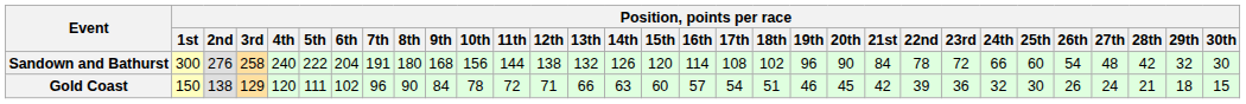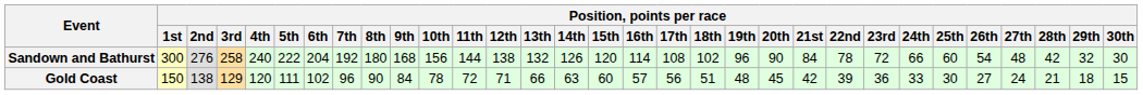Sandown and Bathurst | Position, points per race / 7th: 191 -> 192
Gold Coast | Position, points per race / 17th: 54 -> 56
Gold Coast | Position, points per race / 19th: 46 -> 48
Gold Coast | Position, points per race / 24th: 32 -> 33
Gold Coast | Position, points per race / 26th: 26 -> 27
